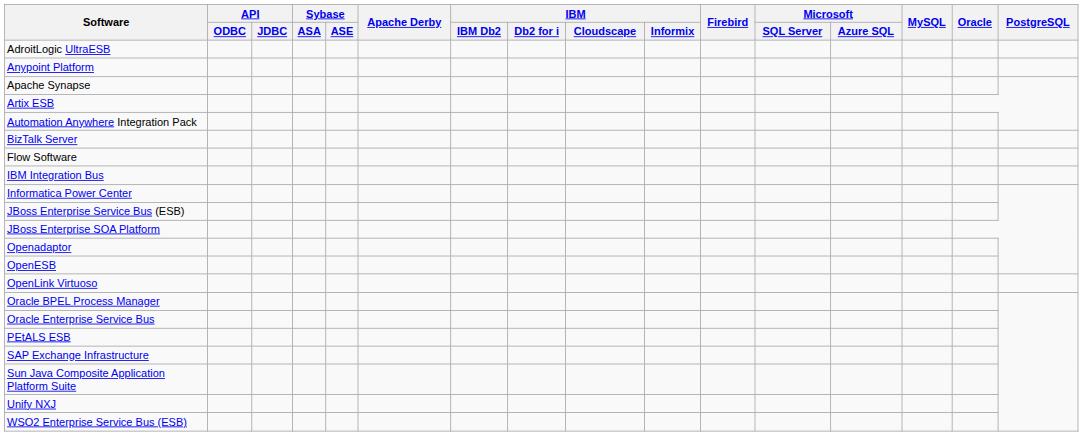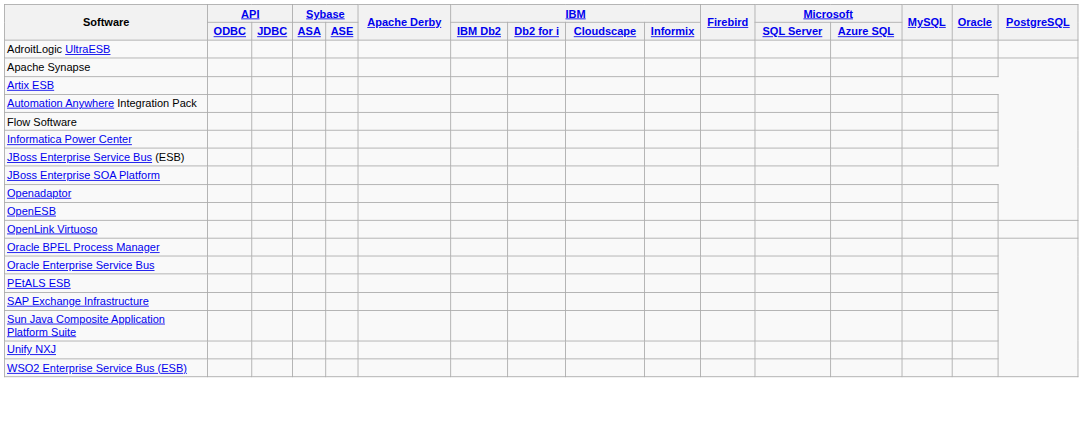- row: Anypoint Platform
- row: BizTalk Server
- row: IBM Integration Bus
